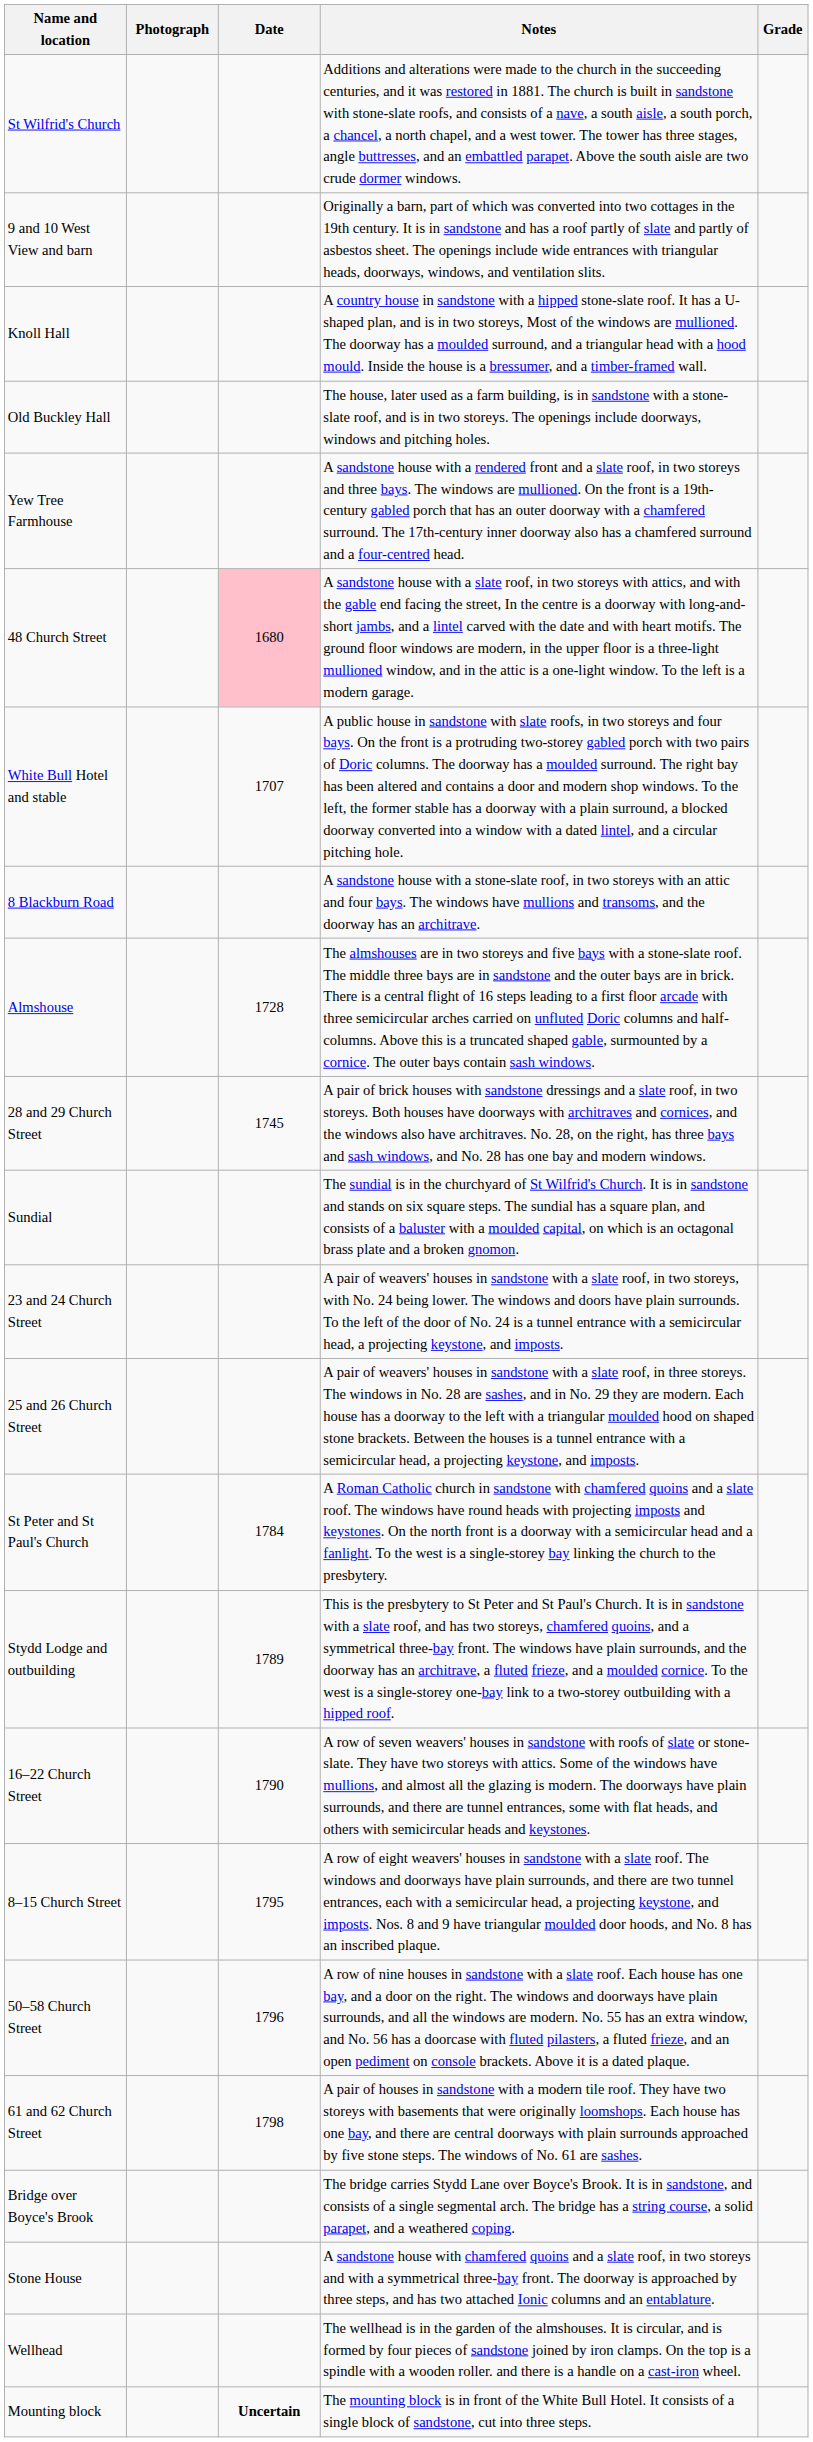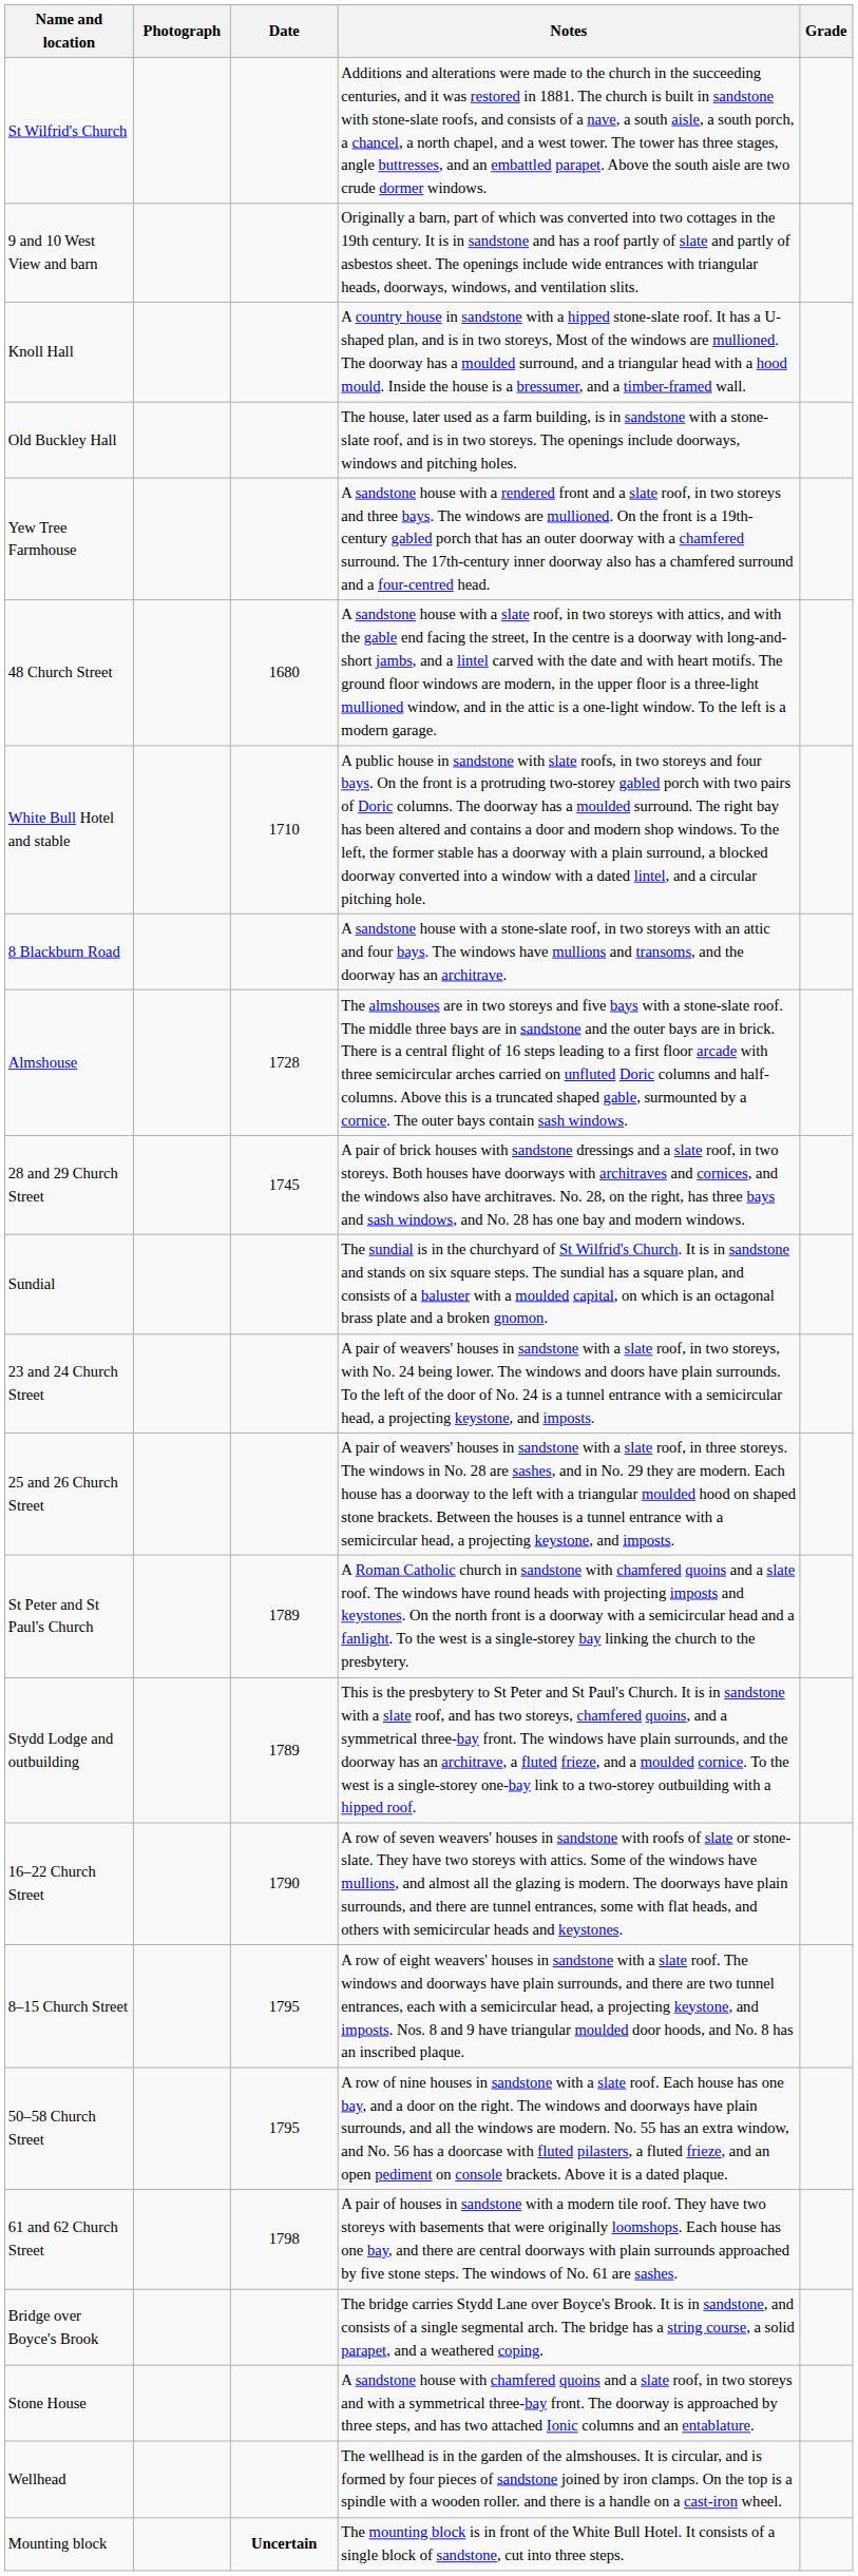48 Church Street | Date: pink background -> no background
White Bull Hotel and stable | Date: 1707 -> 1710
St Peter and St Paul's Church | Date: 1784 -> 1789
50–58 Church Street | Date: 1796 -> 1795
